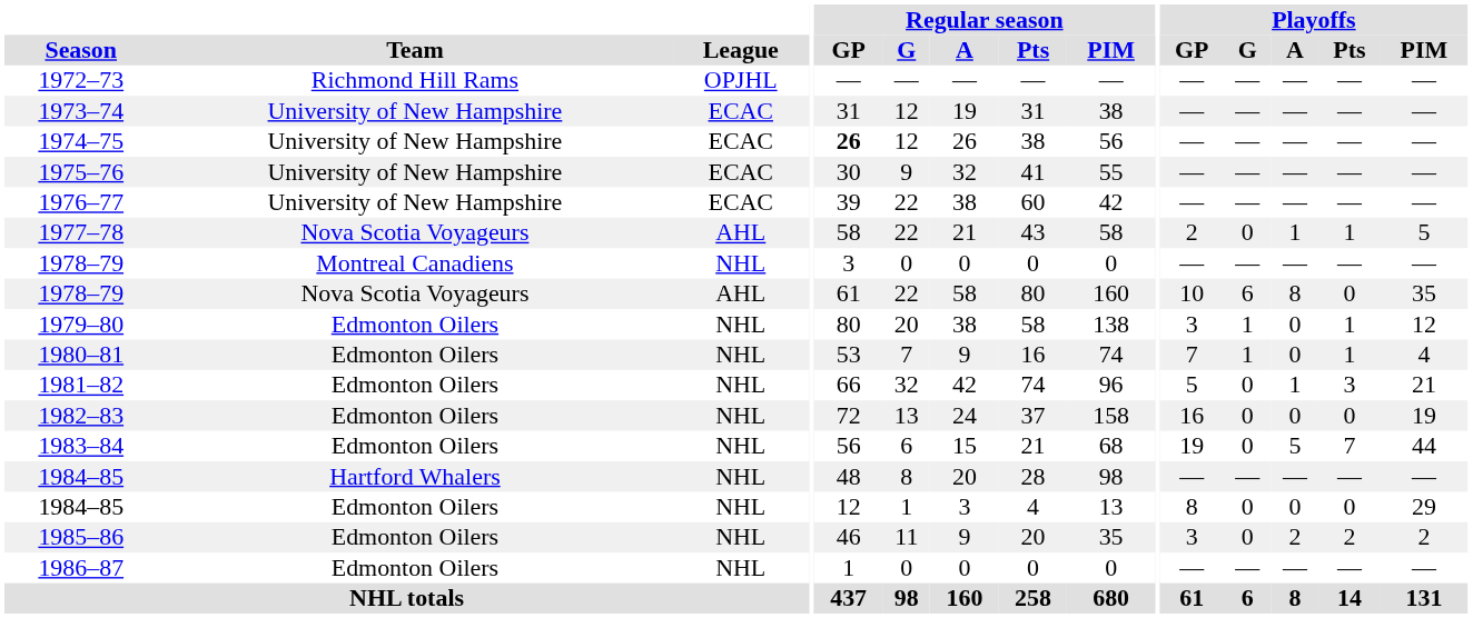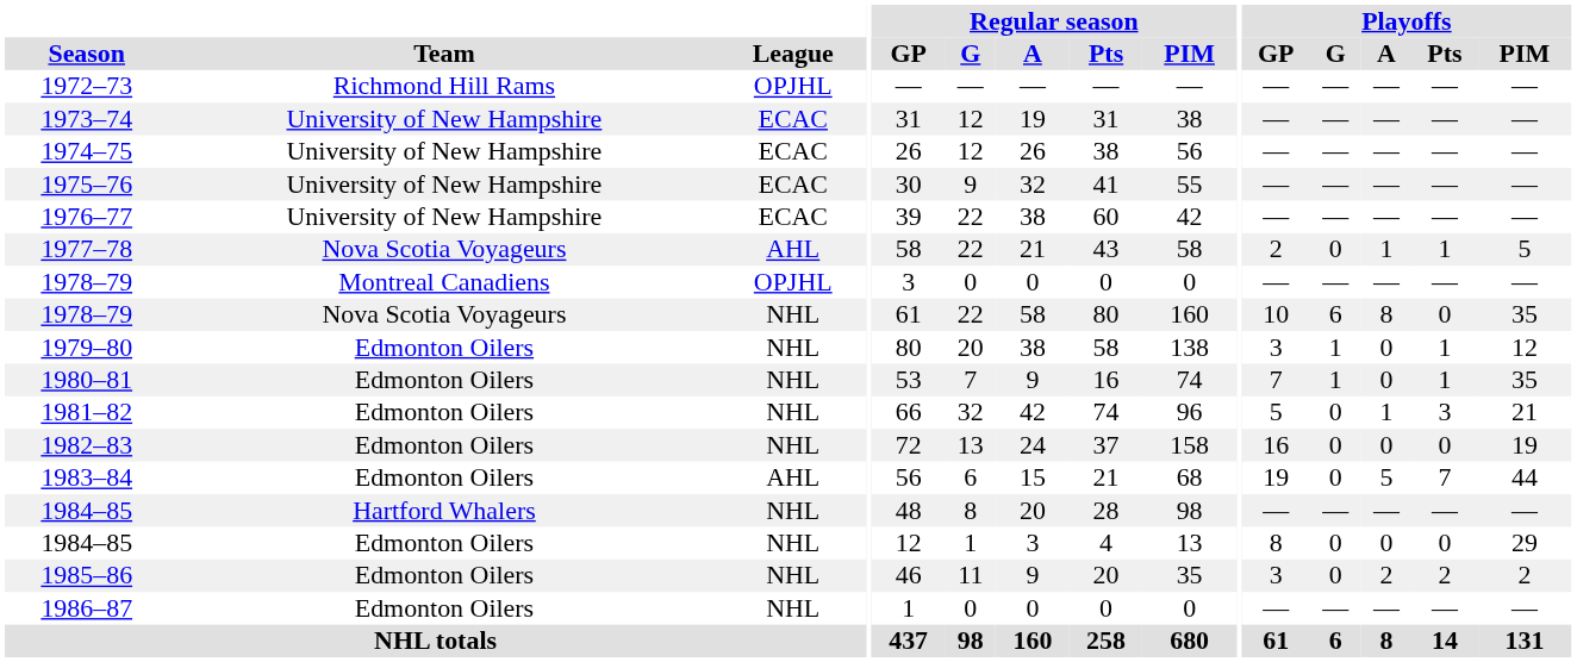1974–75 | Regular season / GP: bold -> normal
1978–79 / Montreal Canadiens | League: NHL -> OPJHL
1978–79 / Nova Scotia Voyageurs | League: AHL -> NHL
1980–81 | Playoffs / PIM: 4 -> 35
1983–84 | League: NHL -> AHL
